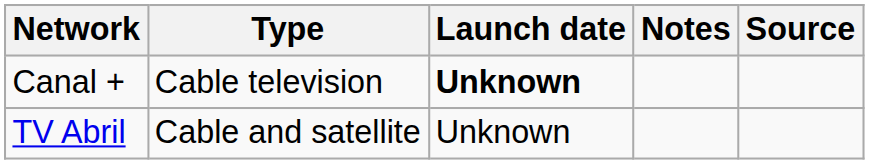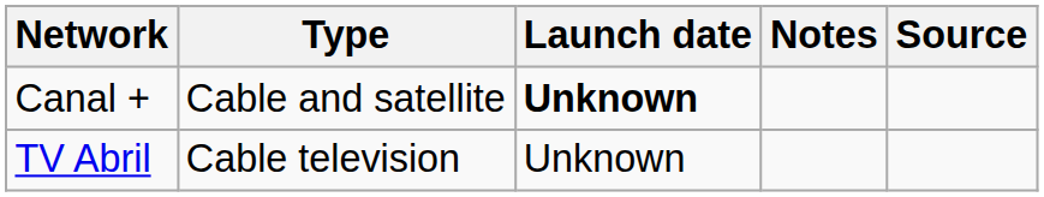Canal + | Type: Cable television -> Cable and satellite
TV Abril | Type: Cable and satellite -> Cable television
